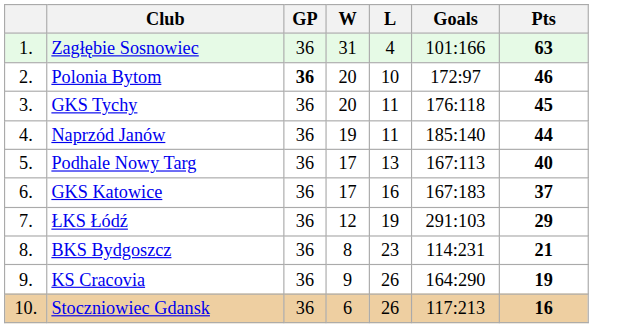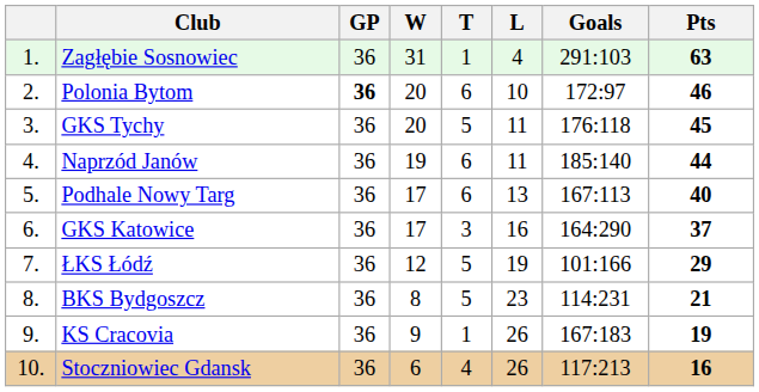+ column: T | 1 | 6 | 5 | 6 | 6 | 3 | 5 | 5 | 1 | 4
Zagłębie Sosnowiec | Goals: 101:166 -> 291:103
GKS Katowice | Goals: 167:183 -> 164:290
ŁKS Łódź | Goals: 291:103 -> 101:166
KS Cracovia | Goals: 164:290 -> 167:183
